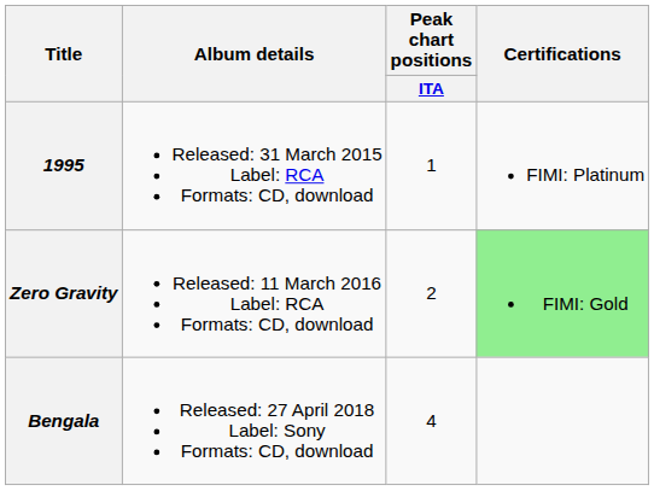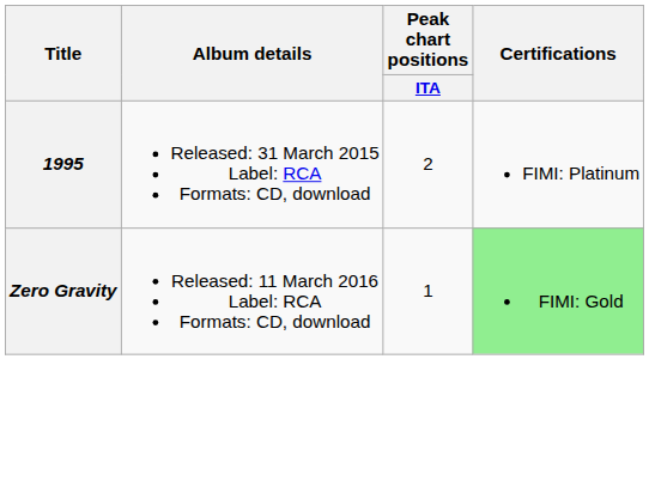1995 | Peak chart positions / ITA: 1 -> 2
Zero Gravity | Peak chart positions / ITA: 2 -> 1
- row: Bengala | Released: 27 April 2018 Label: Sony Formats: CD, download | 4
